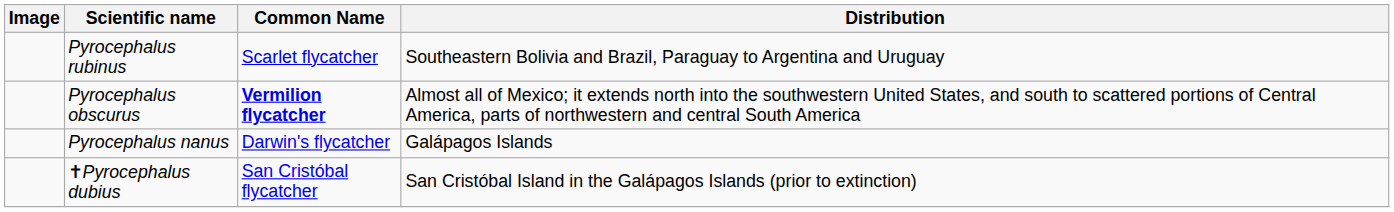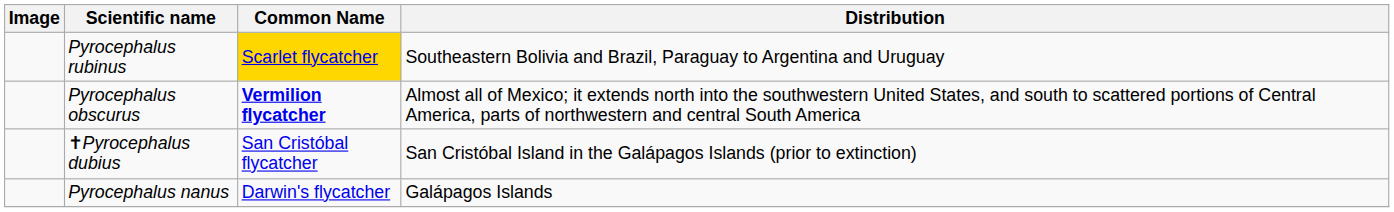Pyrocephalus rubinus | Common Name: no background -> gold background
rows swapped: Pyrocephalus nanus <-> ✝Pyrocephalus dubius
